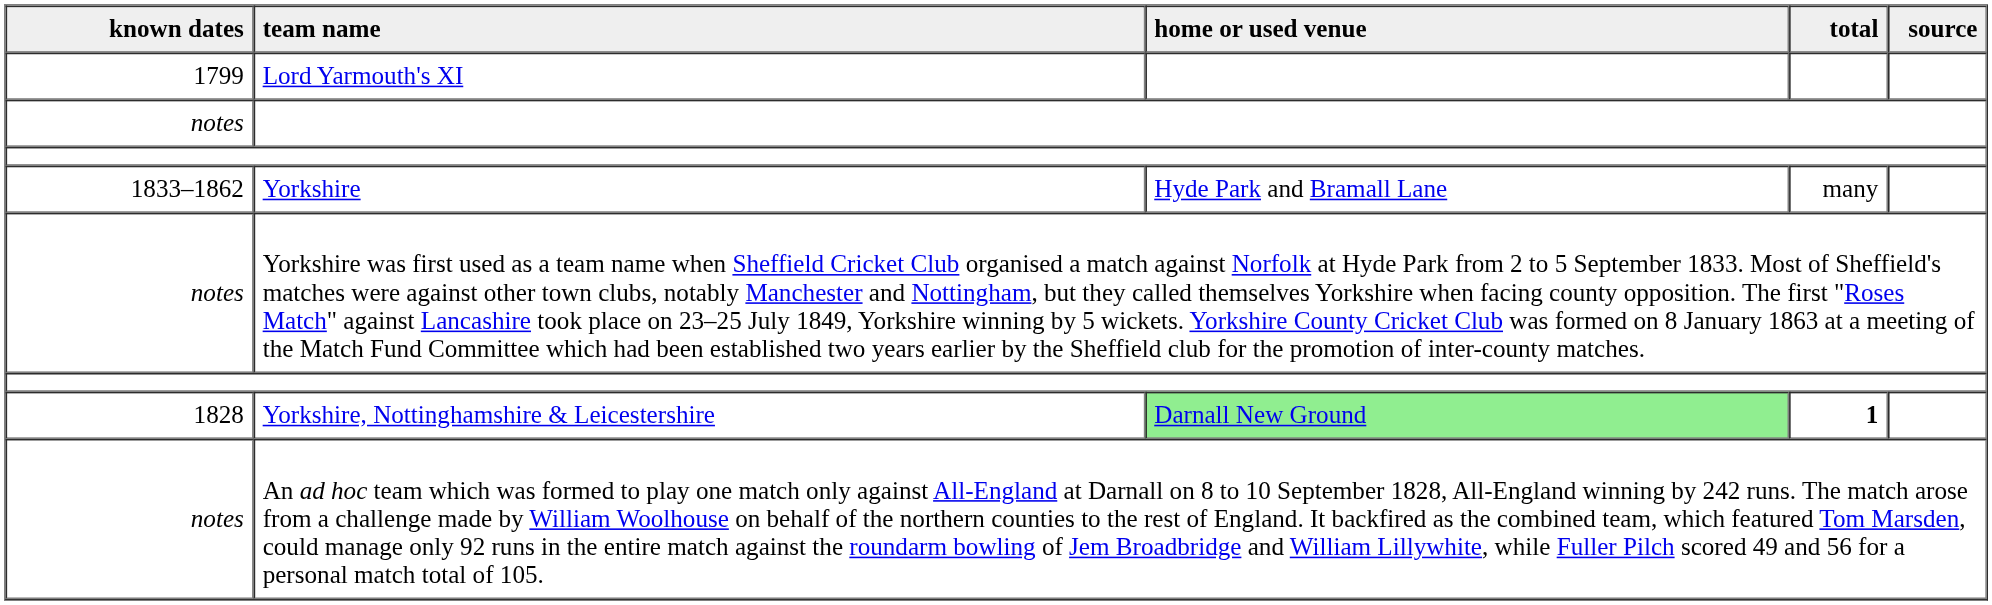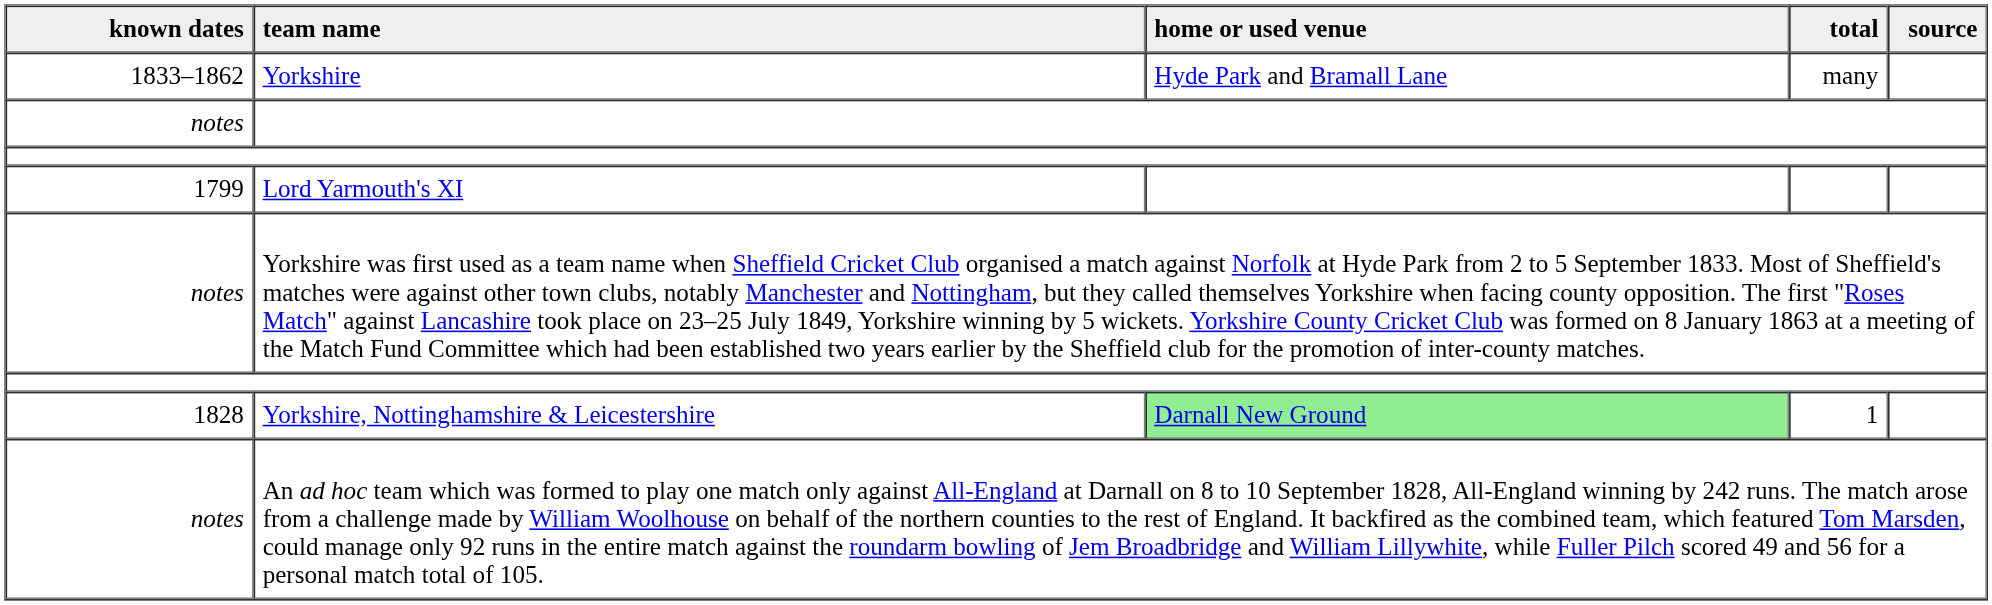rows swapped: Lord Yarmouth's XI <-> Yorkshire
Yorkshire, Nottinghamshire & Leicestershire | total: bold -> normal
